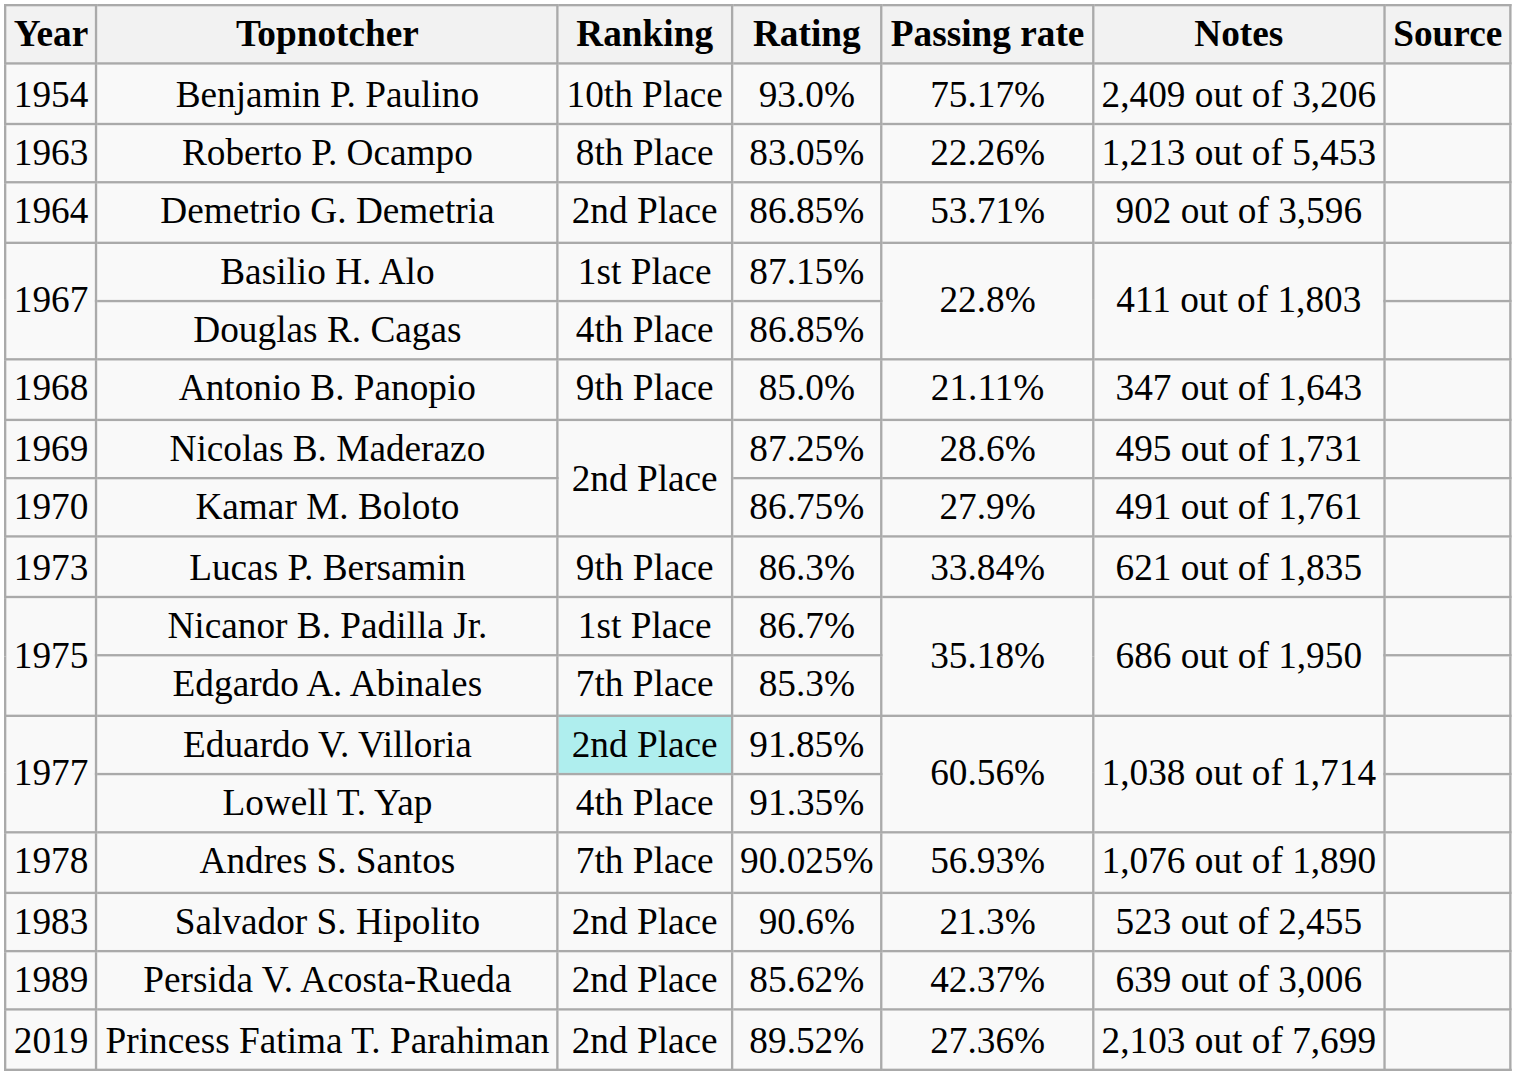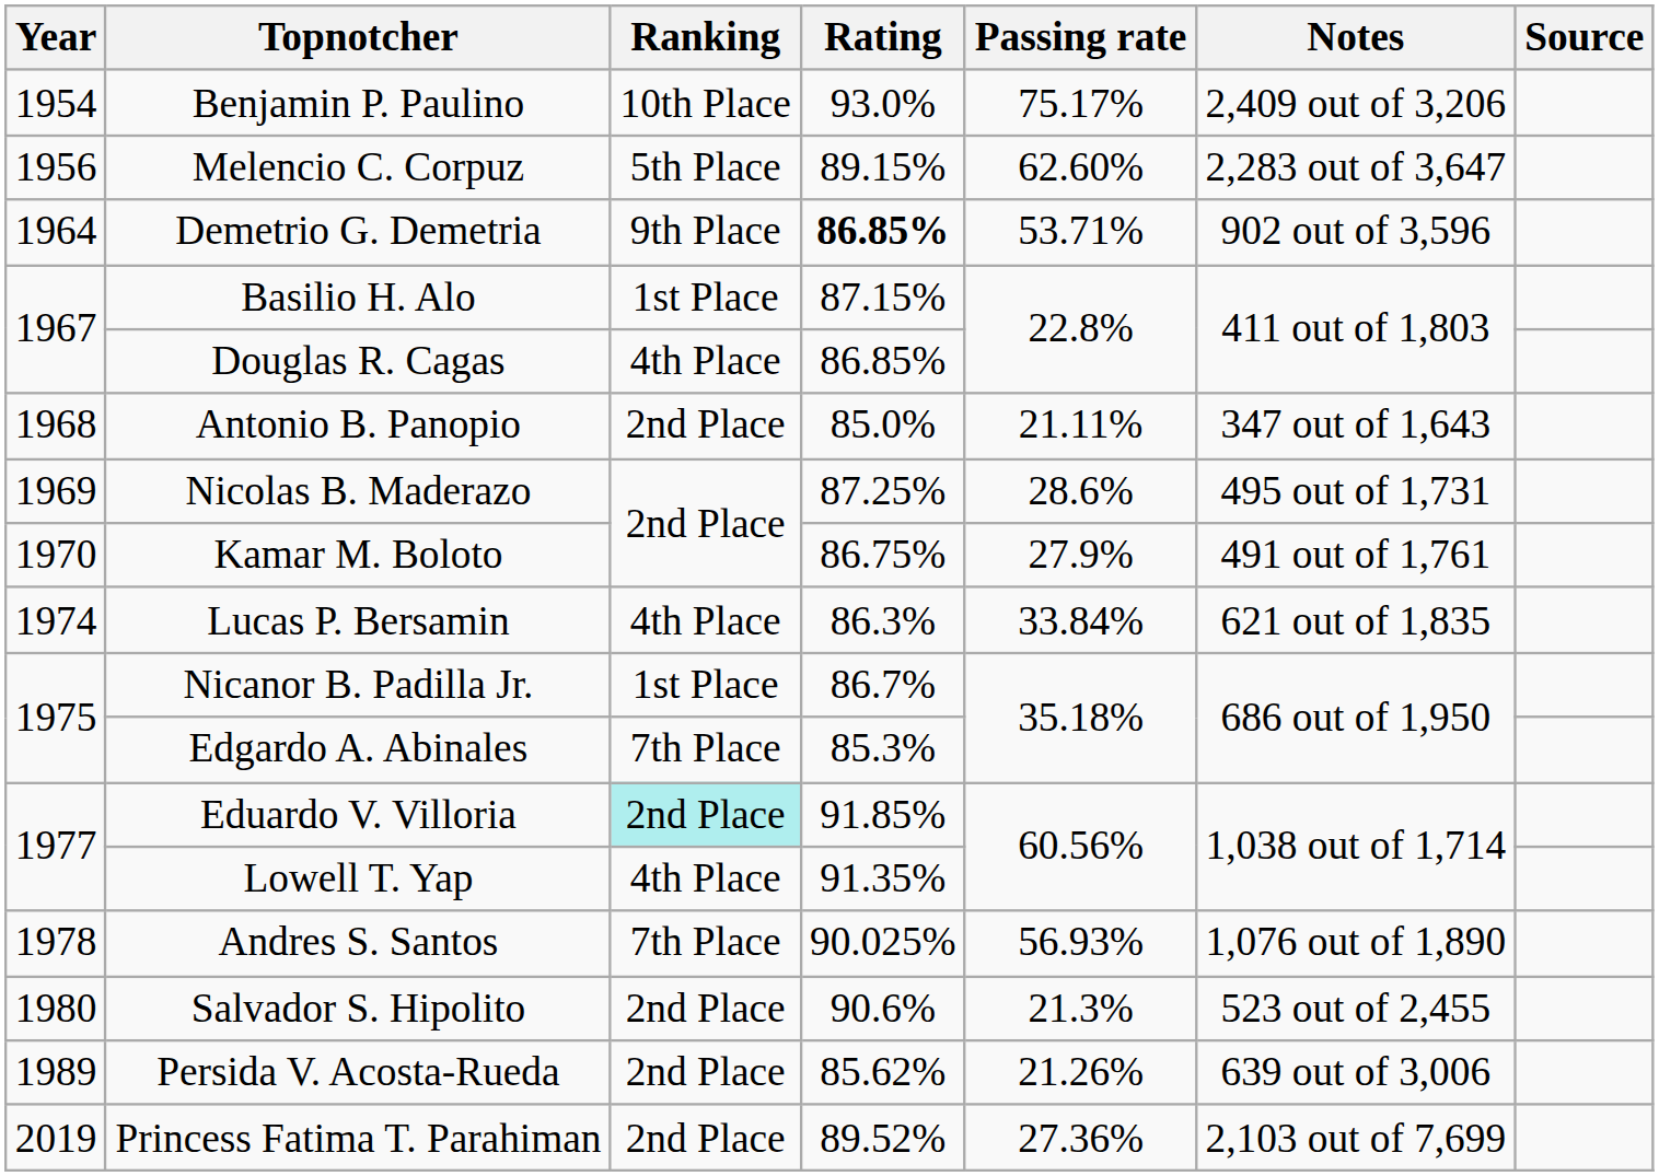+ row: 1956 | Melencio C. Corpuz | 5th Place | 89.15% | 62.60% | 2,283 out of 3,647
- row: 1963 | Roberto P. Ocampo | 8th Place | 83.05% | 22.26% | 1,213 out of 5,453
Demetrio G. Demetria | Ranking: 2nd Place -> 9th Place
Demetrio G. Demetria | Rating: normal -> bold
Antonio B. Panopio | Ranking: 9th Place -> 2nd Place
Lucas P. Bersamin | Year: 1973 -> 1974
Lucas P. Bersamin | Ranking: 9th Place -> 4th Place
Salvador S. Hipolito | Year: 1983 -> 1980
Persida V. Acosta-Rueda | Passing rate: 42.37% -> 21.26%
